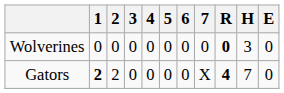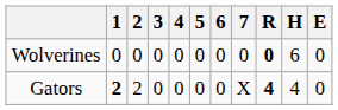Wolverines | H: 3 -> 6
Gators | H: 7 -> 4
